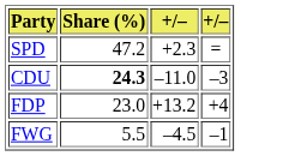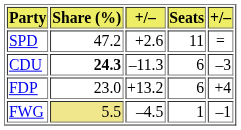+ column: Seats | 11 | 6 | 6 | 1
SPD | column 3: +2.3 -> +2.6
CDU | column 3: –11.0 -> –11.3
FWG | Share (%): no background -> khaki background
